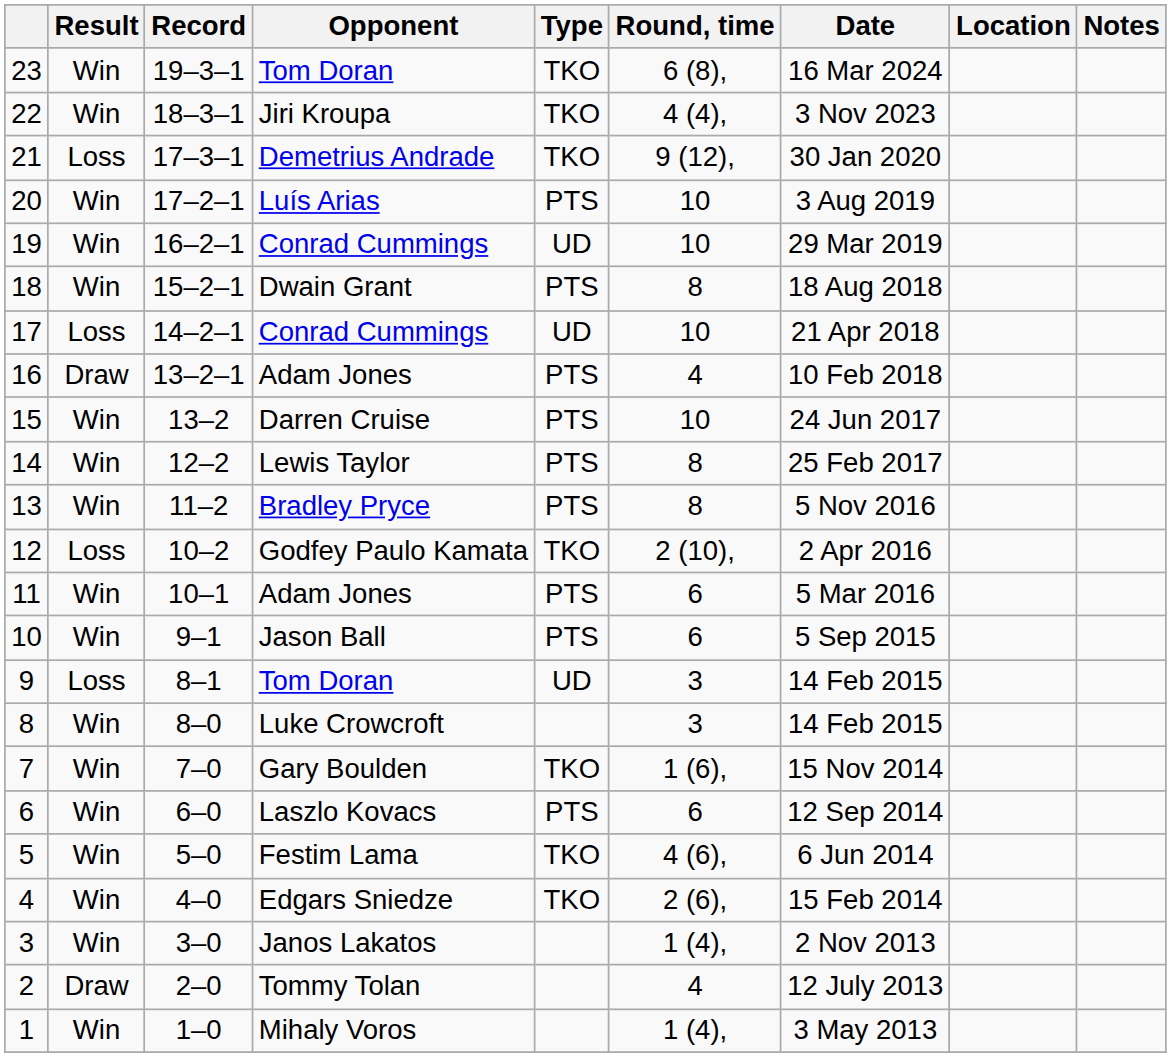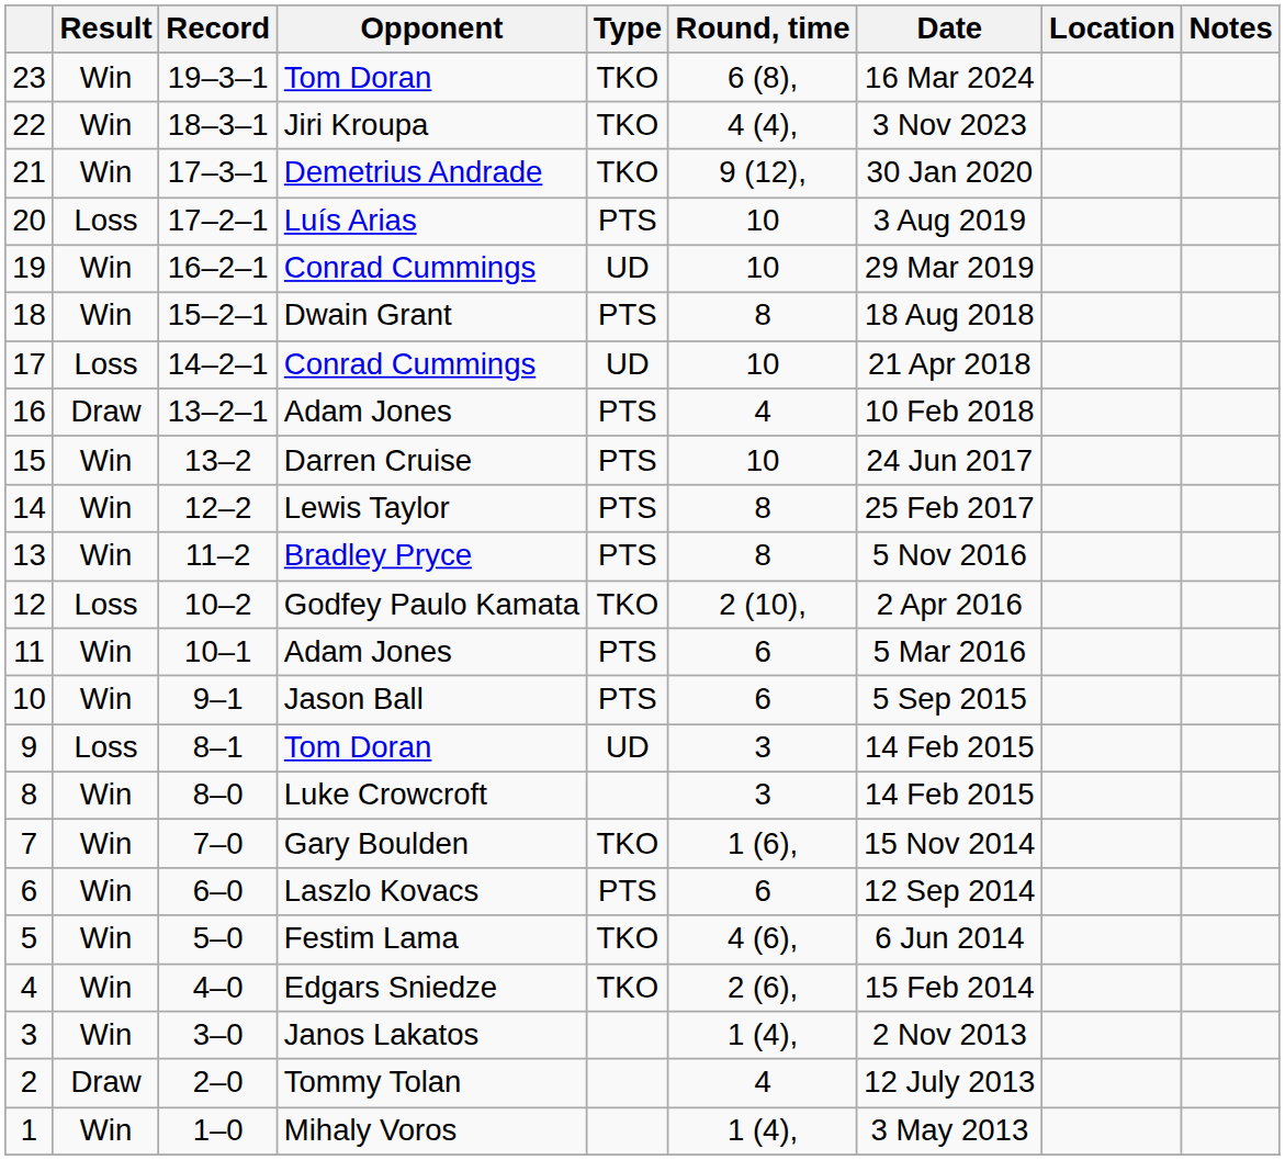21 | Result: Loss -> Win
20 | Result: Win -> Loss
